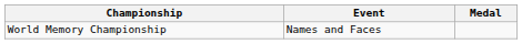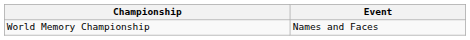- column: Medal
